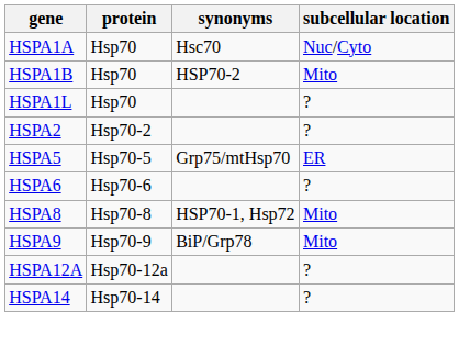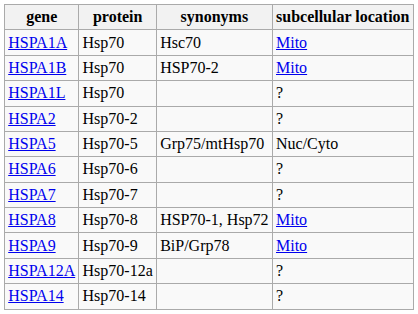HSPA1A | subcellular location: Nuc/Cyto -> Mito
HSPA5 | subcellular location: ER -> Nuc/Cyto
+ row: HSPA7 | Hsp70-7 | ?
